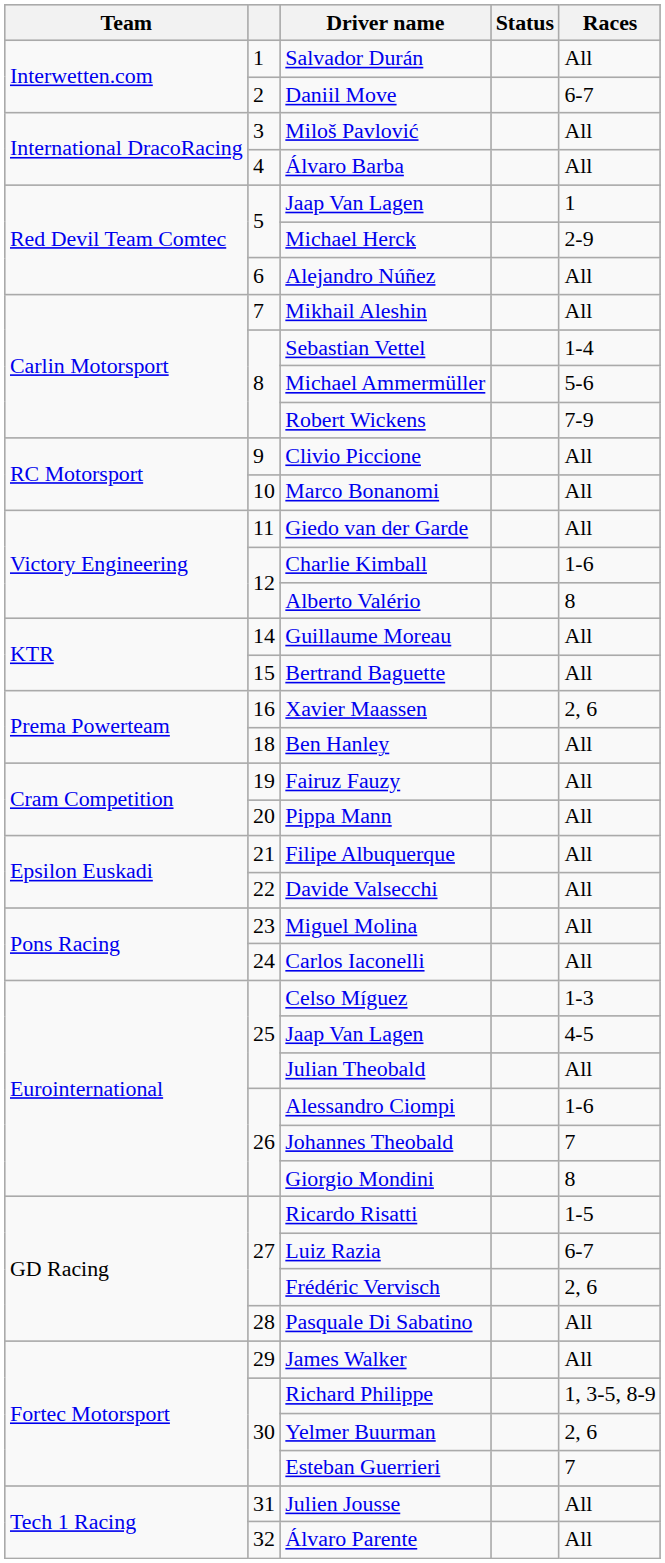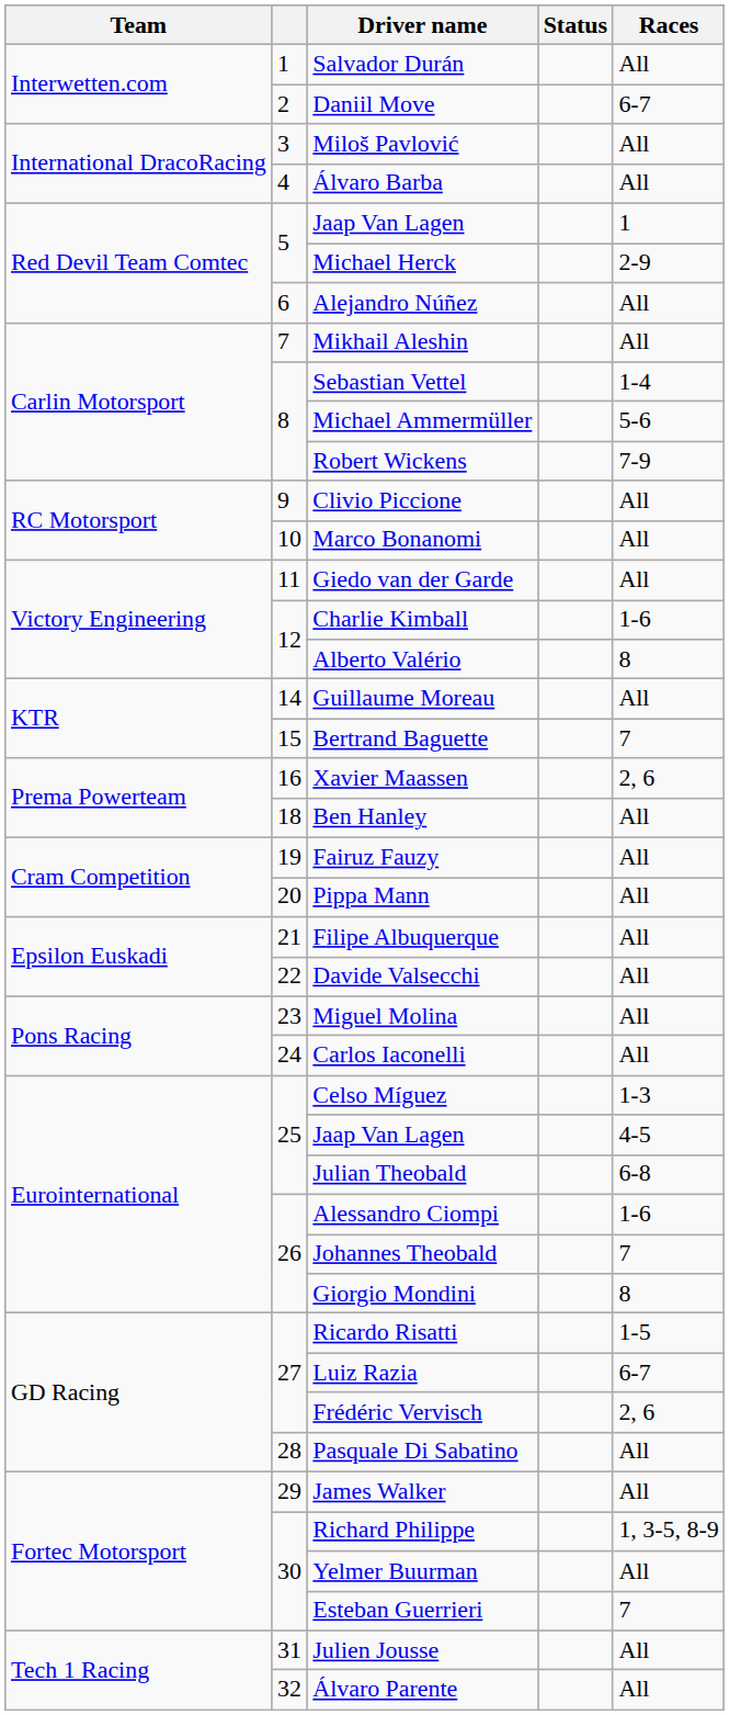Bertrand Baguette | Races: All -> 7
Julian Theobald | Races: All -> 6-8
Yelmer Buurman | Races: 2, 6 -> All
